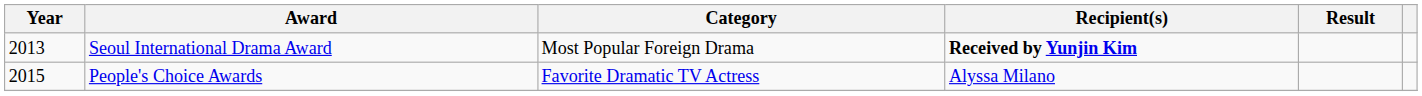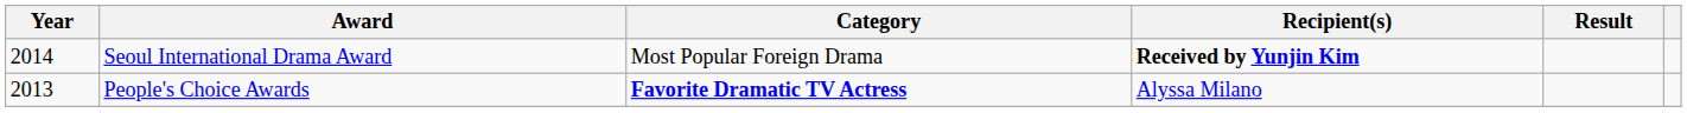Seoul International Drama Award | Year: 2013 -> 2014
People's Choice Awards | Year: 2015 -> 2013
People's Choice Awards | Category: normal -> bold
